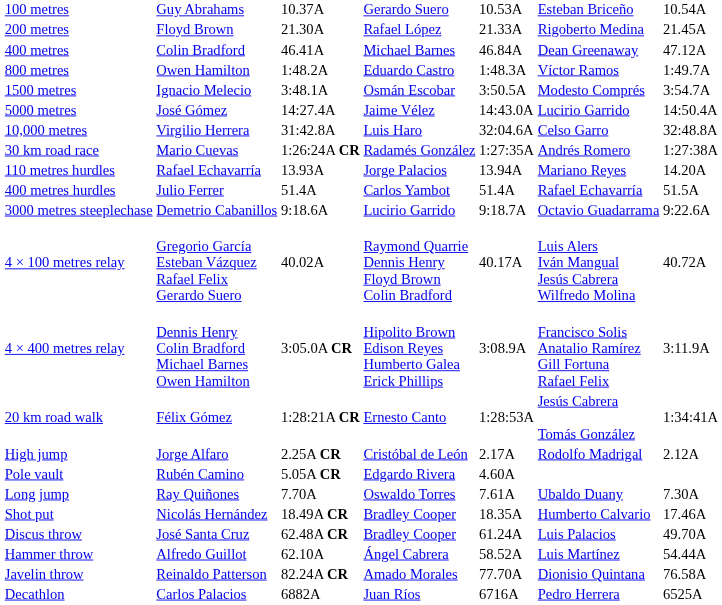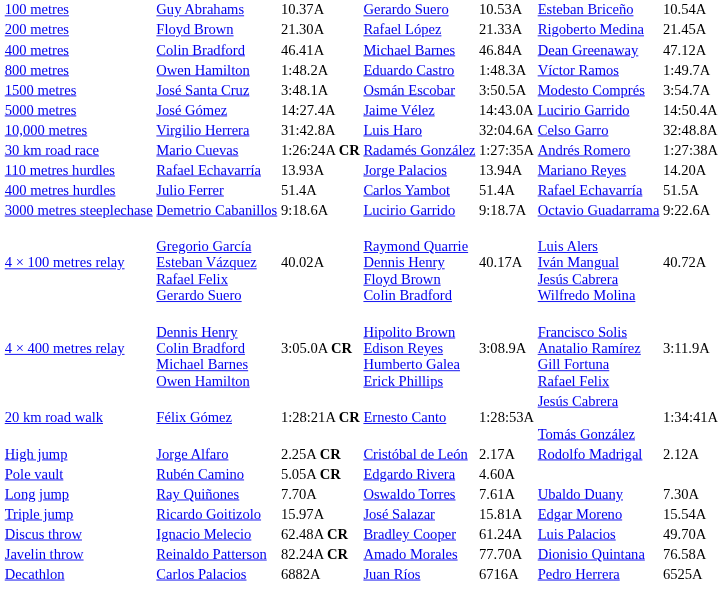1500 metres | column 2: Ignacio Melecio -> José Santa Cruz
+ row: Triple jump | Ricardo Goitizolo | 15.97A | José Salazar | 15.81A | Edgar Moreno | 15.54A
- row: Shot put | Nicolás Hernández | 18.49A CR | Bradley Cooper | 18.35A | Humberto Calvario | 17.46A
Discus throw | column 2: José Santa Cruz -> Ignacio Melecio
- row: Hammer throw | Alfredo Guillot | 62.10A | Ángel Cabrera | 58.52A | Luis Martínez | 54.44A
